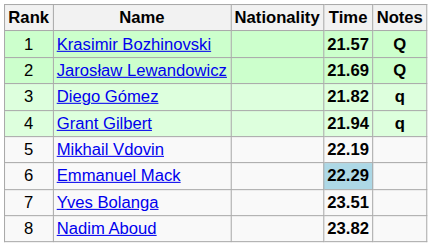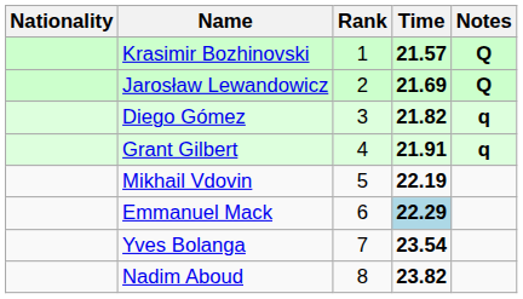columns swapped: Rank <-> Nationality
Grant Gilbert | Time: 21.94 -> 21.91
Yves Bolanga | Time: 23.51 -> 23.54
